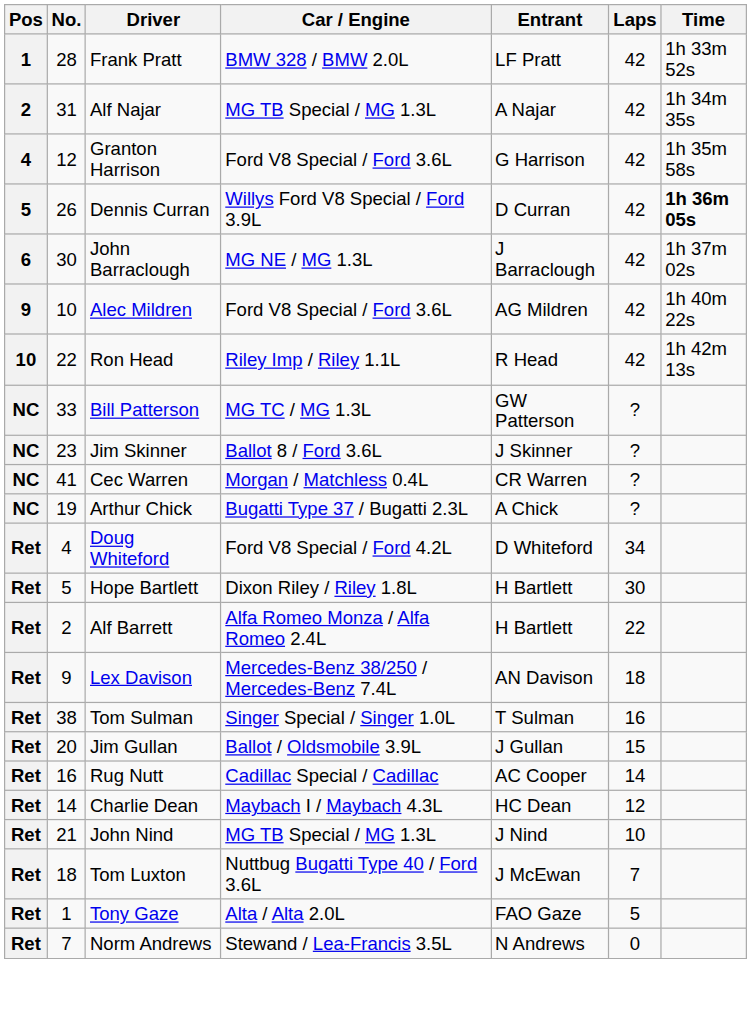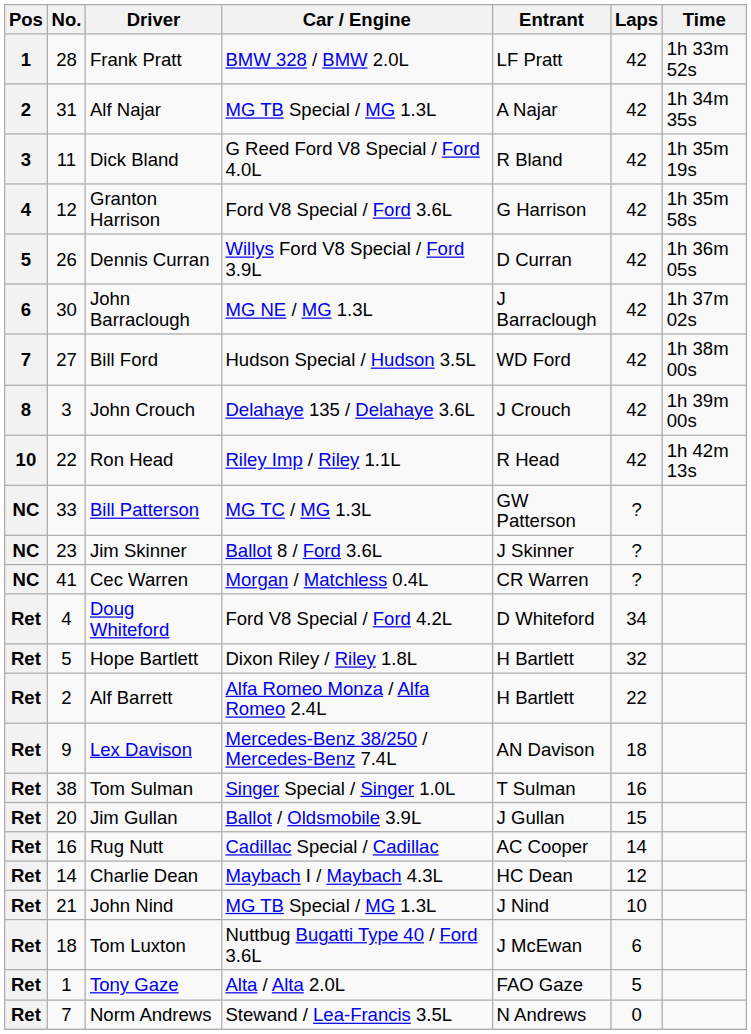+ row: 3 | 11 | Dick Bland | G Reed Ford V8 Special / Ford 4.0L | R Bland | 42 | 1h 35m 19s
Dennis Curran | Time: bold -> normal
+ row: 7 | 27 | Bill Ford | Hudson Special / Hudson 3.5L | WD Ford | 42 | 1h 38m 00s
+ row: 8 | 3 | John Crouch | Delahaye 135 / Delahaye 3.6L | J Crouch | 42 | 1h 39m 00s
- row: 9 | 10 | Alec Mildren | Ford V8 Special / Ford 3.6L | AG Mildren | 42 | 1h 40m 22s
- row: NC | 19 | Arthur Chick | Bugatti Type 37 / Bugatti 2.3L | A Chick | ?
Hope Bartlett | Laps: 30 -> 32
Tom Luxton | Laps: 7 -> 6
